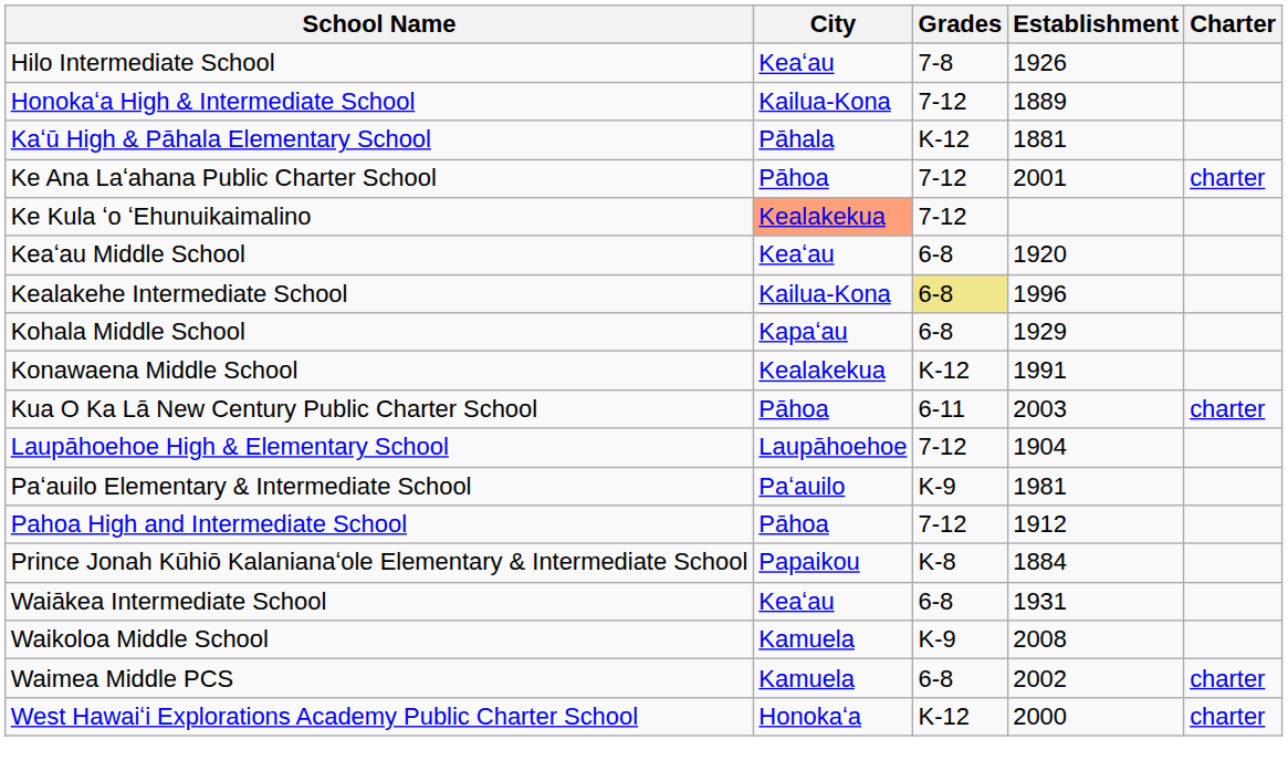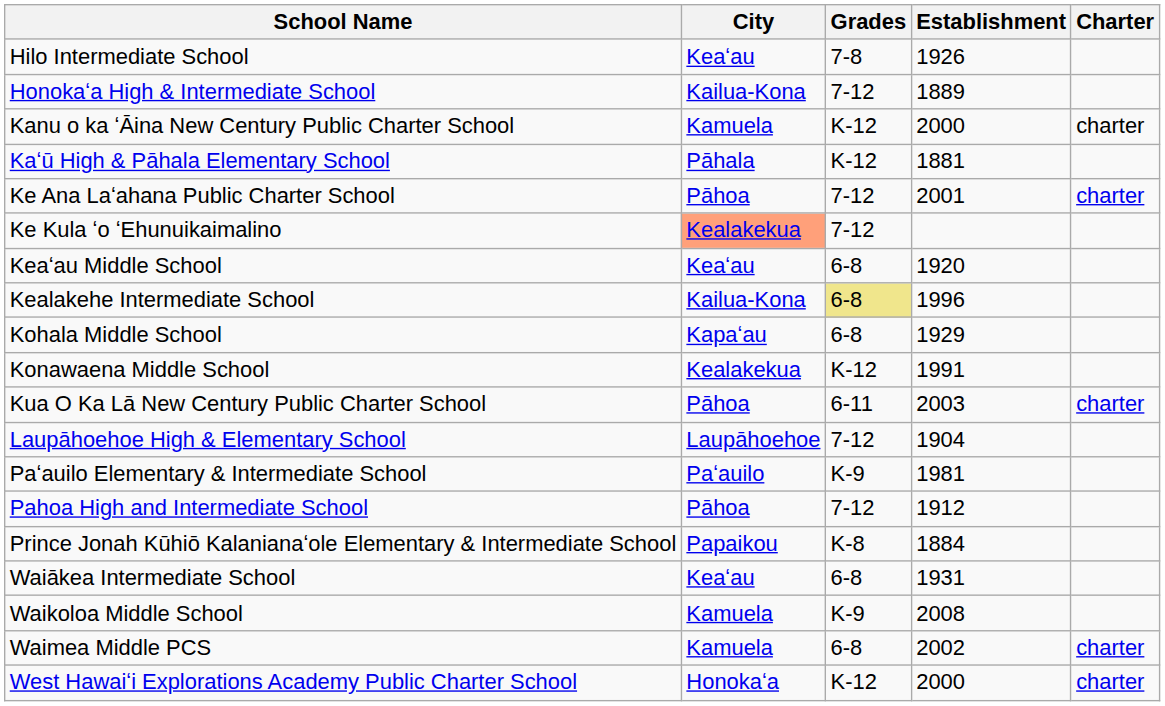+ row: Kanu o ka ʻĀina New Century Public Charter School | Kamuela | K-12 | 2000 | charter
